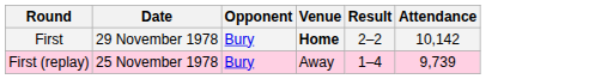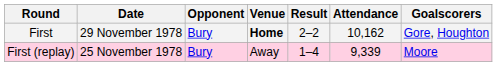+ column: Goalscorers | Gore, Houghton | Moore
First | Attendance: 10,142 -> 10,162
First (replay) | Attendance: 9,739 -> 9,339
